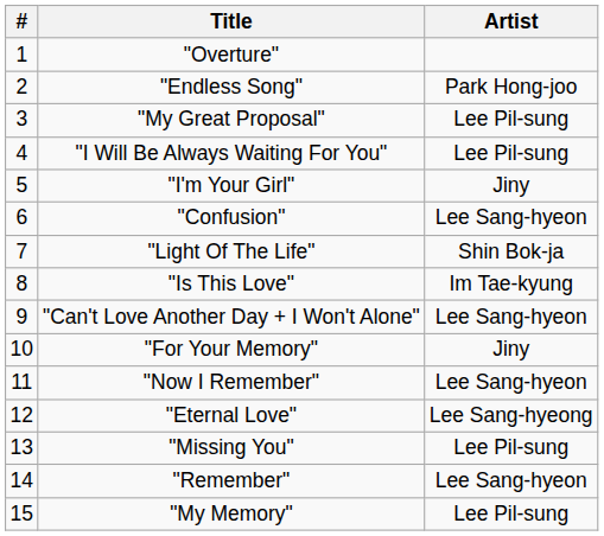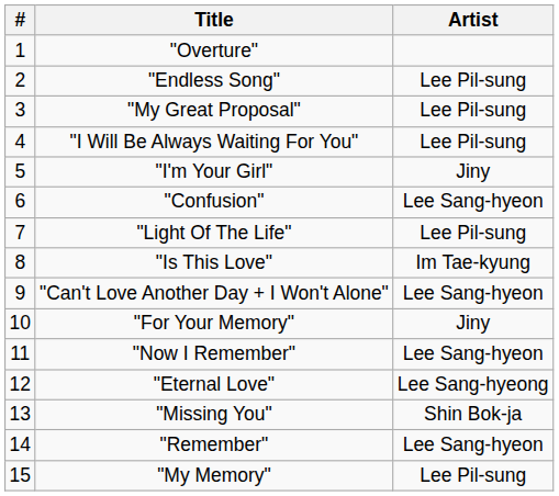"Endless Song" | Artist: Park Hong-joo -> Lee Pil-sung
"Light Of The Life" | Artist: Shin Bok-ja -> Lee Pil-sung
"Missing You" | Artist: Lee Pil-sung -> Shin Bok-ja
